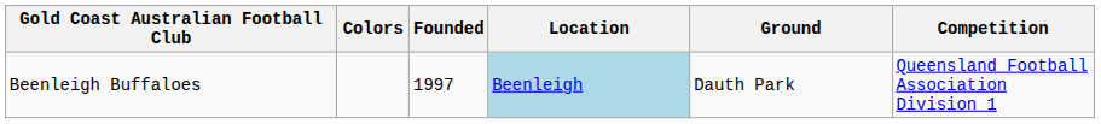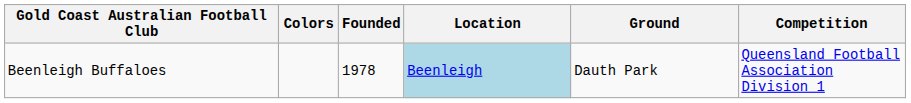Beenleigh Buffaloes | Founded: 1997 -> 1978
